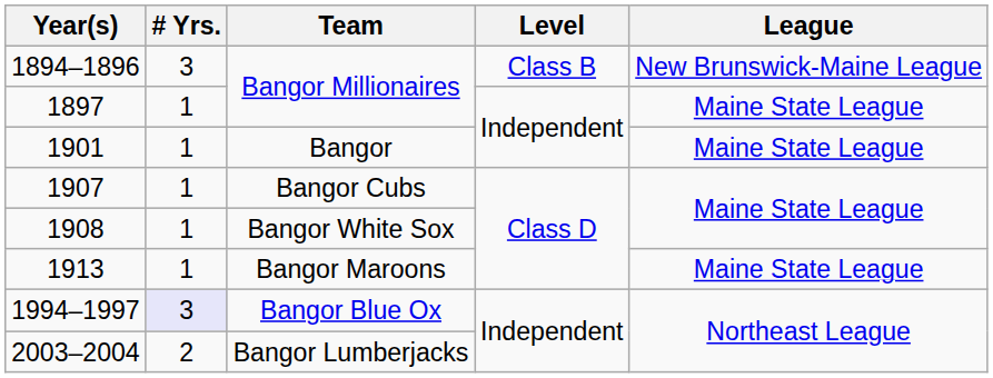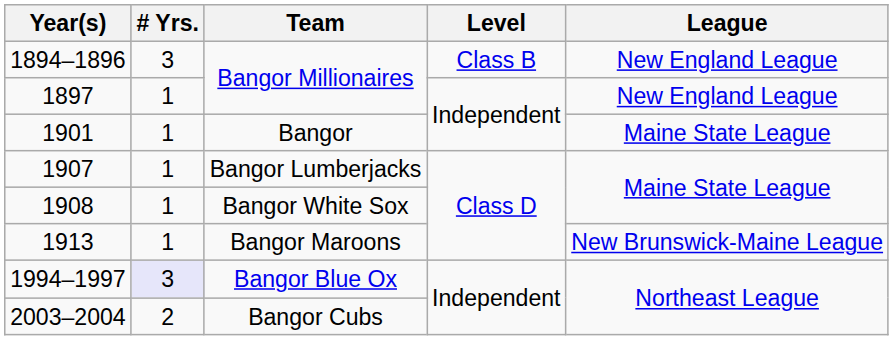1894–1896 | League: New Brunswick-Maine League -> New England League
1897 | League: Maine State League -> New England League
1907 | Team: Bangor Cubs -> Bangor Lumberjacks
1913 | League: Maine State League -> New Brunswick-Maine League
2003–2004 | Team: Bangor Lumberjacks -> Bangor Cubs
